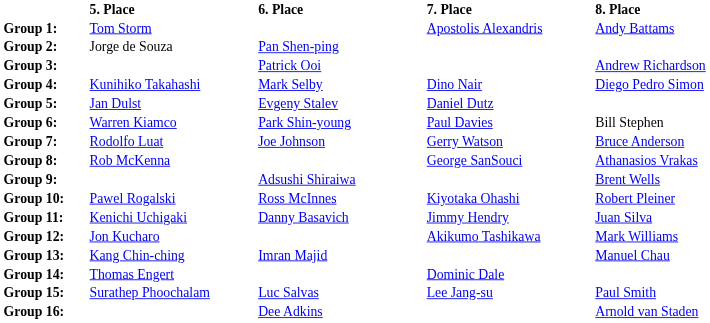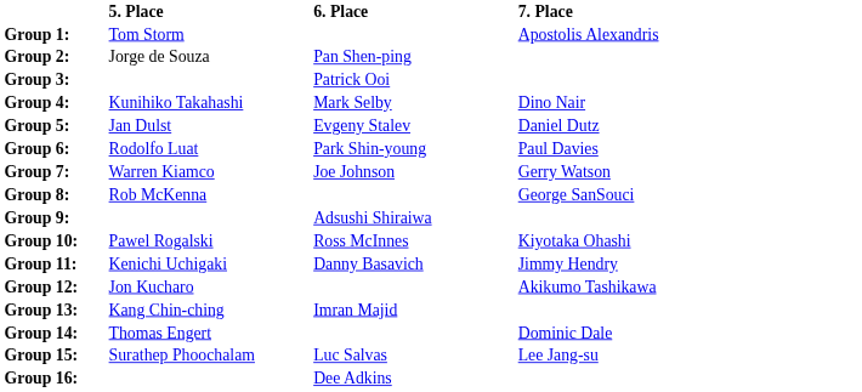- column: 8. Place | Andy Battams | Andrew Richardson | Diego Pedro Simon | Bill Stephen | Bruce Anderson | Athanasios Vrakas | Brent Wells | Robert Pleiner | Juan Silva | Mark Williams | Manuel Chau | Paul Smith | Arnold van Staden
Group 6: | 5. Place: Warren Kiamco -> Rodolfo Luat
Group 7: | 5. Place: Rodolfo Luat -> Warren Kiamco
